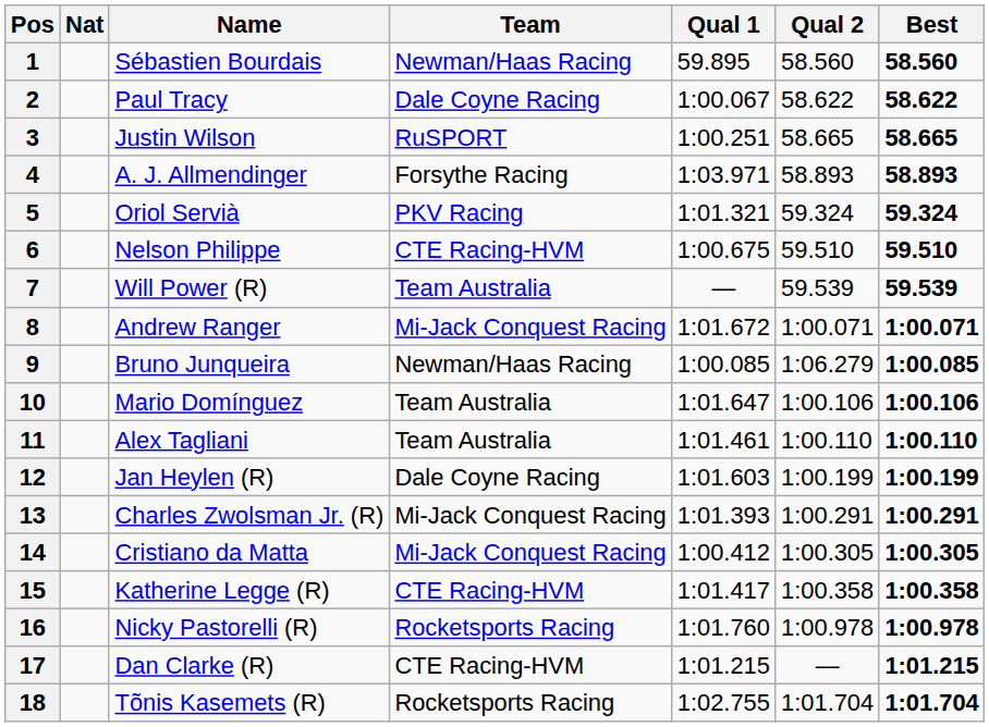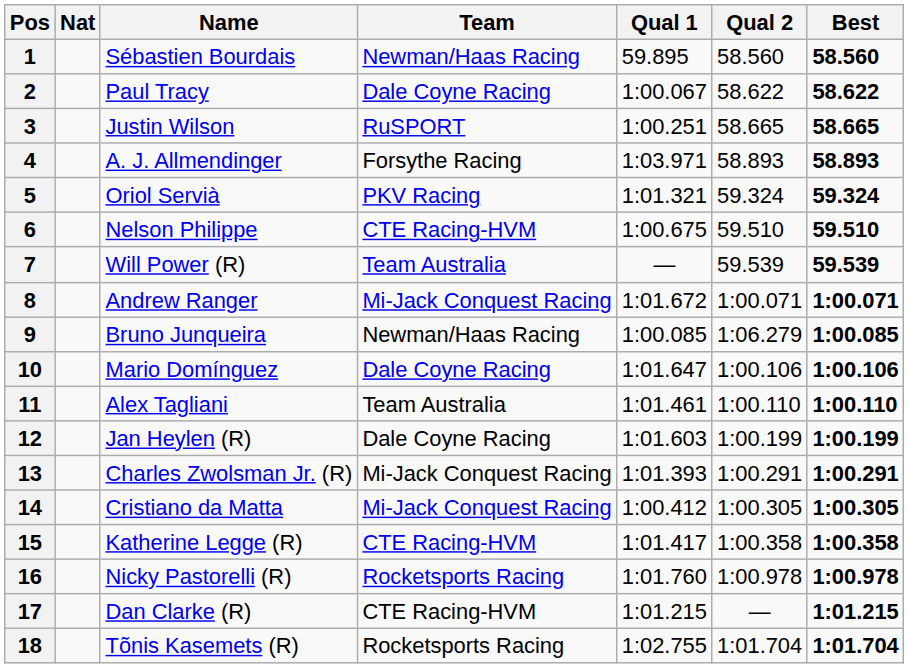10 | Team: Team Australia -> Dale Coyne Racing
